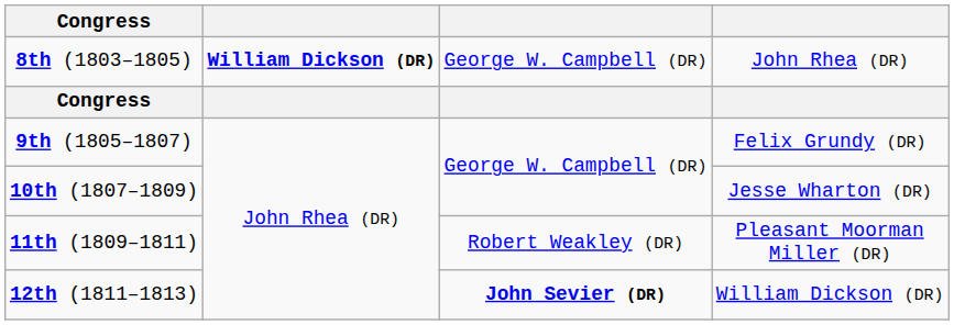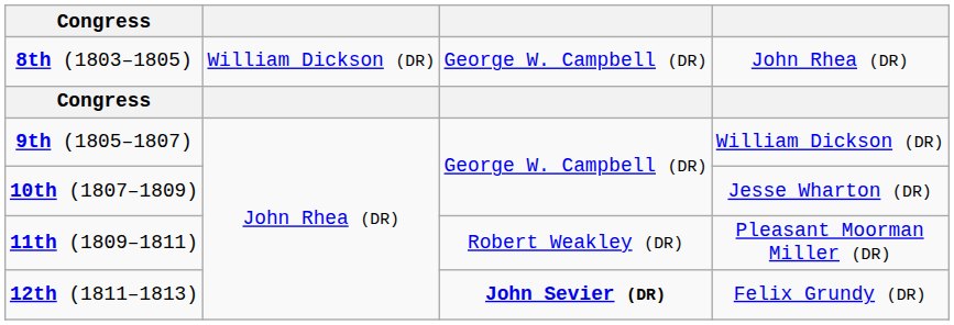8th (1803–1805) | column 2: bold -> normal
9th (1805–1807) | column 4: Felix Grundy (DR) -> William Dickson (DR)
12th (1811–1813) | column 4: William Dickson (DR) -> Felix Grundy (DR)
